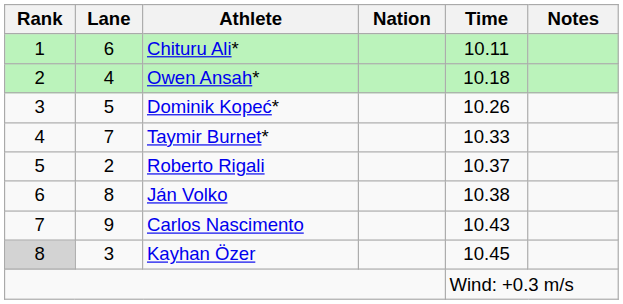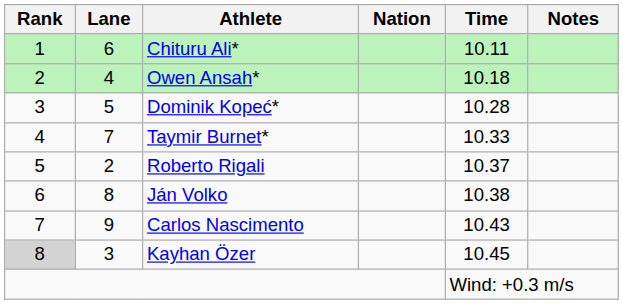Dominik Kopeć* | Time: 10.26 -> 10.28
